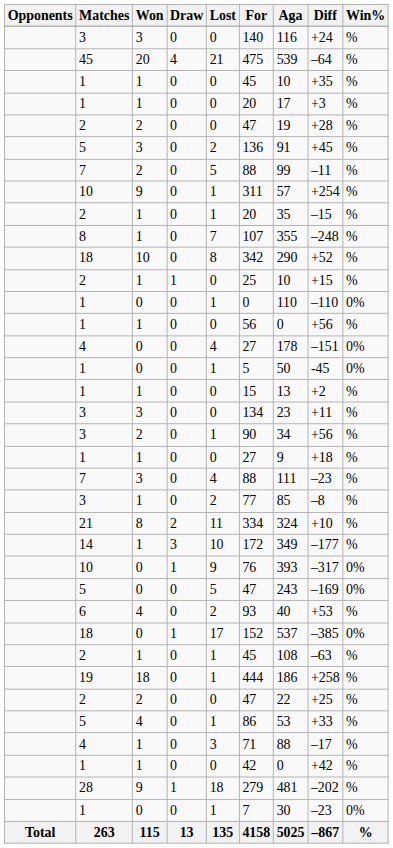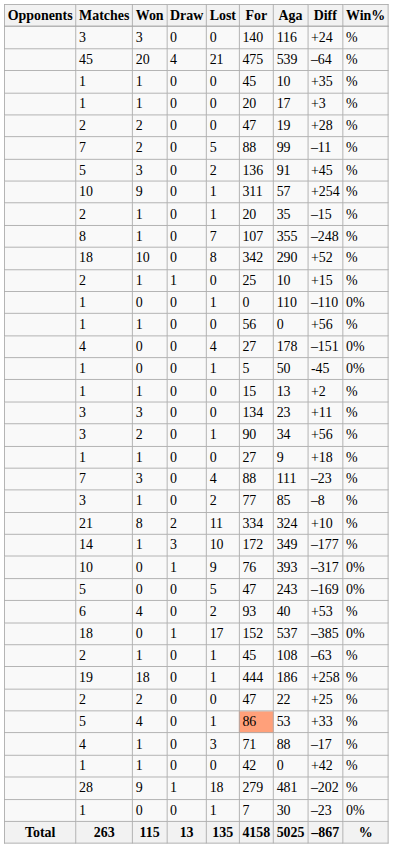rows swapped: 5 / 3 <-> 7 / 2
5 / 4 | For: no background -> lightsalmon background
